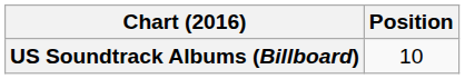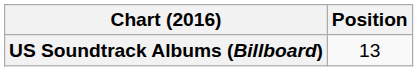US Soundtrack Albums (Billboard) | Position: 10 -> 13
